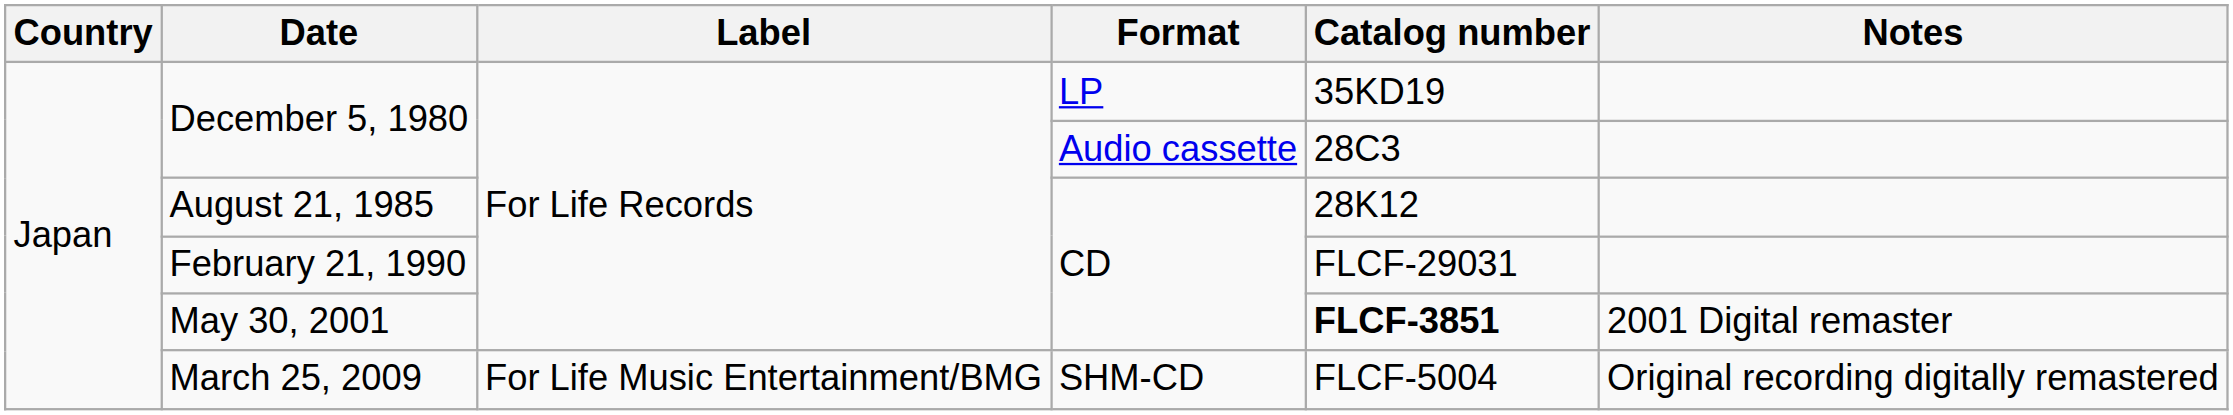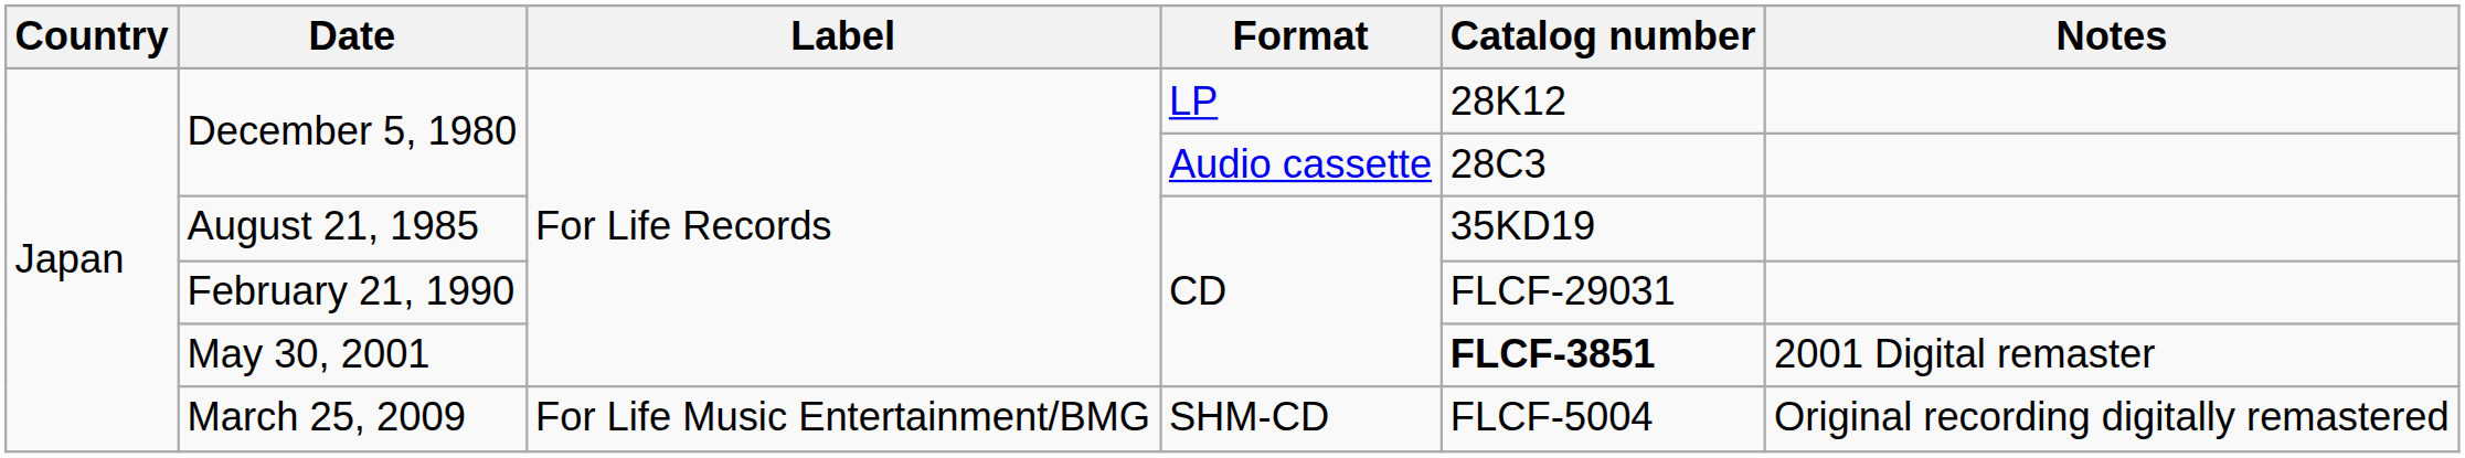December 5, 1980 / LP | Catalog number: 35KD19 -> 28K12
August 21, 1985 | Catalog number: 28K12 -> 35KD19
